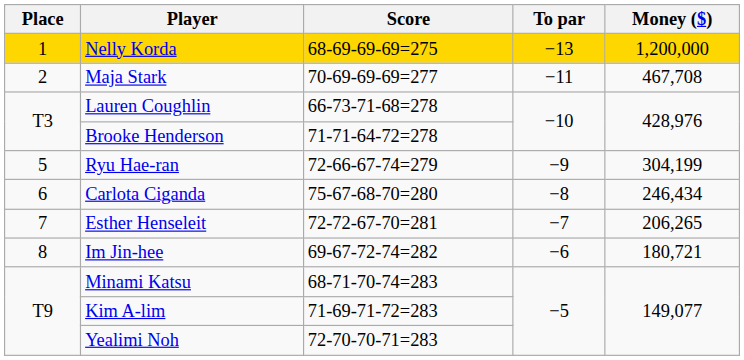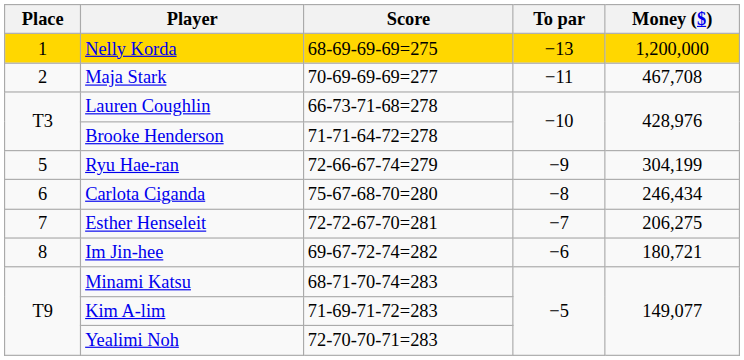Esther Henseleit | Money ($): 206,265 -> 206,275
